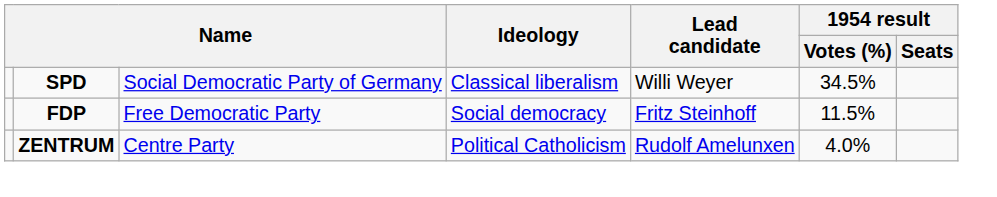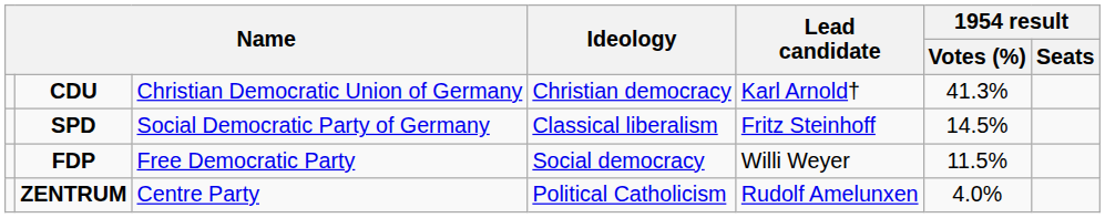+ row: CDU | Christian Democratic Union of Germany | Christian democracy | Karl Arnold† | 41.3%
SPD | Lead candidate: Willi Weyer -> Fritz Steinhoff
SPD | 1954 result / Votes (%): 34.5% -> 14.5%
FDP | Lead candidate: Fritz Steinhoff -> Willi Weyer
